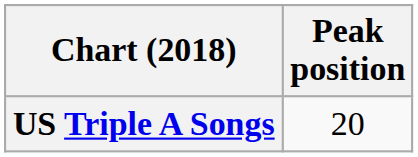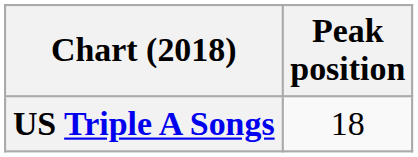US Triple A Songs | Peak position: 20 -> 18
